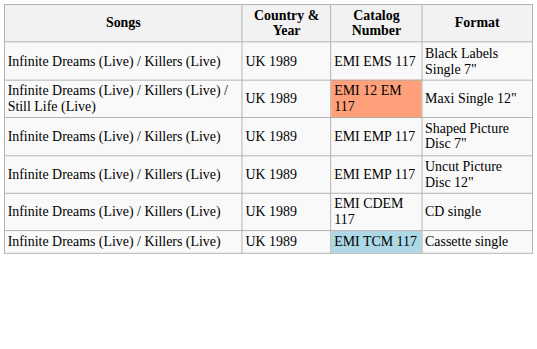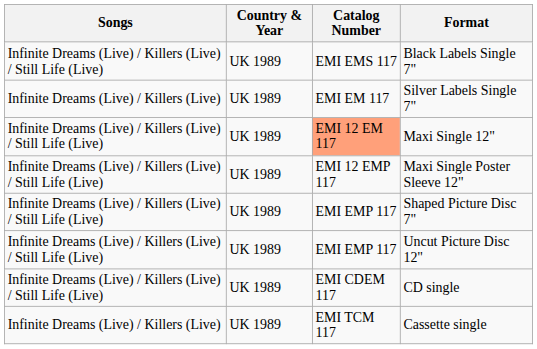Black Labels Single 7" | Songs: Infinite Dreams (Live) / Killers (Live) -> Infinite Dreams (Live) / Killers (Live) / Still Life (Live)
+ row: Infinite Dreams (Live) / Killers (Live) | UK 1989 | EMI EM 117 | Silver Labels Single 7"
+ row: Infinite Dreams (Live) / Killers (Live) / Still Life (Live) | UK 1989 | EMI 12 EMP 117 | Maxi Single Poster Sleeve 12"
Shaped Picture Disc 7" | Songs: Infinite Dreams (Live) / Killers (Live) -> Infinite Dreams (Live) / Killers (Live) / Still Life (Live)
Uncut Picture Disc 12" | Songs: Infinite Dreams (Live) / Killers (Live) -> Infinite Dreams (Live) / Killers (Live) / Still Life (Live)
CD single | Songs: Infinite Dreams (Live) / Killers (Live) -> Infinite Dreams (Live) / Killers (Live) / Still Life (Live)
Cassette single | Catalog Number: lightblue background -> no background
